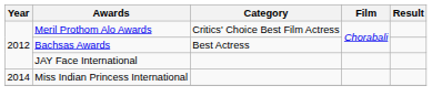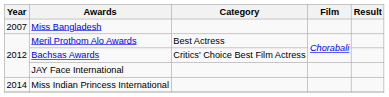+ row: 2007 | Miss Bangladesh
Meril Prothom Alo Awards | Category: Critics' Choice Best Film Actress -> Best Actress
Bachsas Awards | Category: Best Actress -> Critics' Choice Best Film Actress
